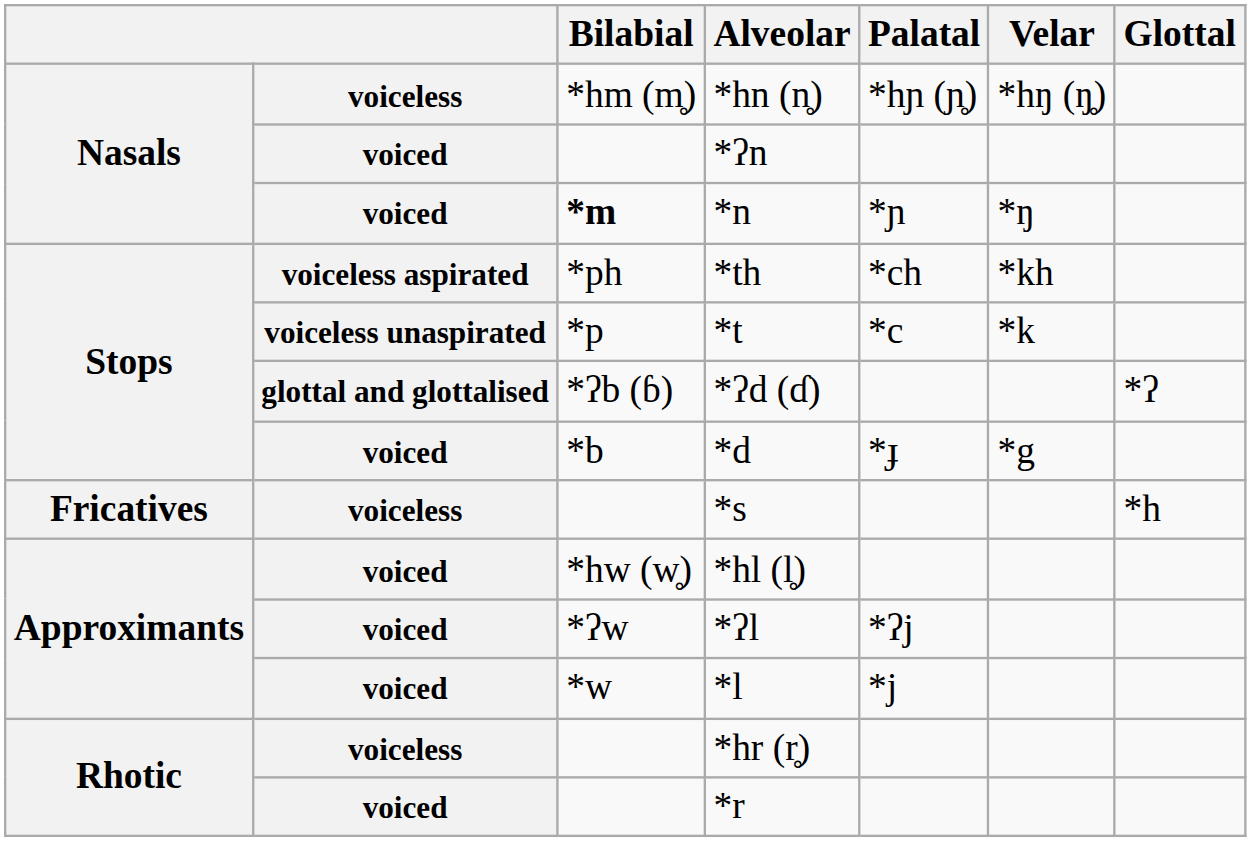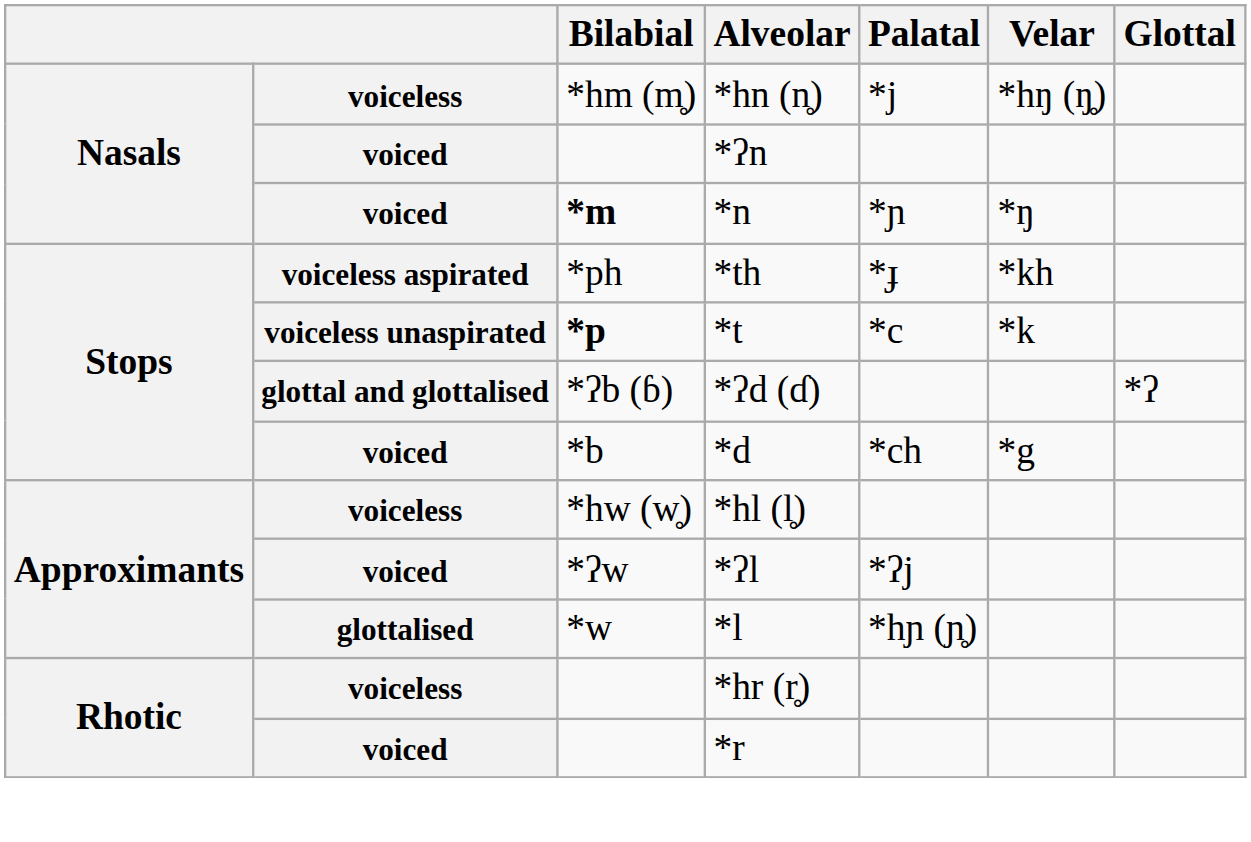*hn (n̥) | Palatal: *hɲ (ɲ̥) -> *j
*th | Palatal: *ch -> *ɟ
*t | Bilabial: normal -> bold
*d | Palatal: *ɟ -> *ch
- row: Fricatives | voiceless | *s | *h
*hl (l̥) | column 2: voiced -> voiceless
*l | column 2: voiced -> glottalised
*l | Palatal: *j -> *hɲ (ɲ̥)
